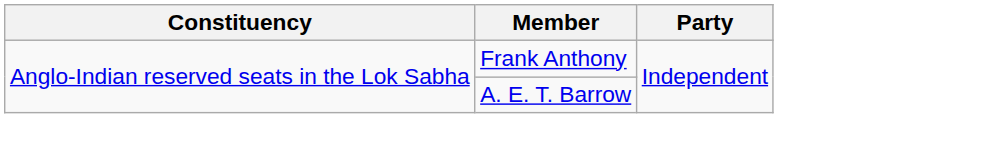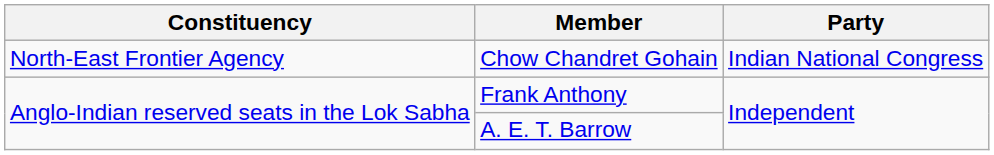+ row: North-East Frontier Agency | Chow Chandret Gohain | Indian National Congress
